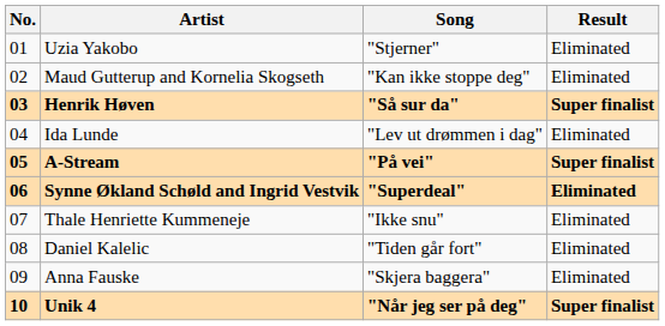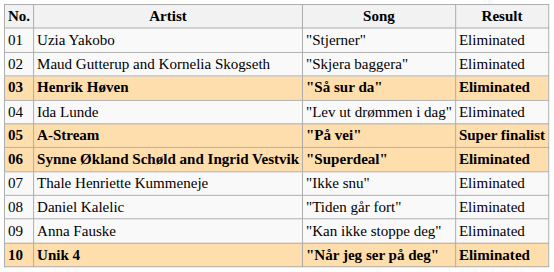Maud Gutterup and Kornelia Skogseth | Song: "Kan ikke stoppe deg" -> "Skjera baggera"
Henrik Høven | Result: Super finalist -> Eliminated
Anna Fauske | Song: "Skjera baggera" -> "Kan ikke stoppe deg"
Unik 4 | Result: Super finalist -> Eliminated
